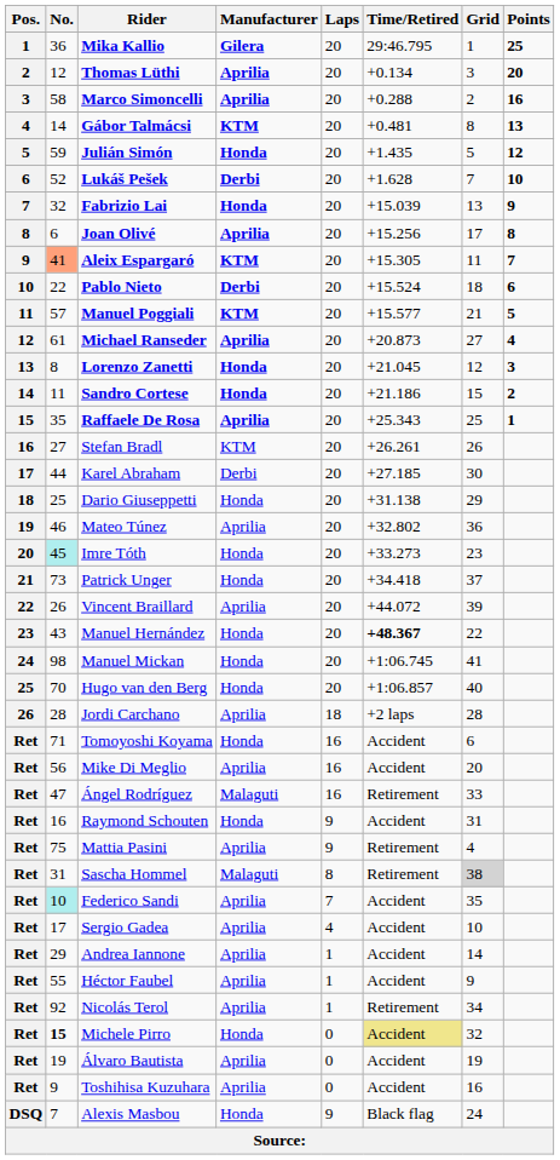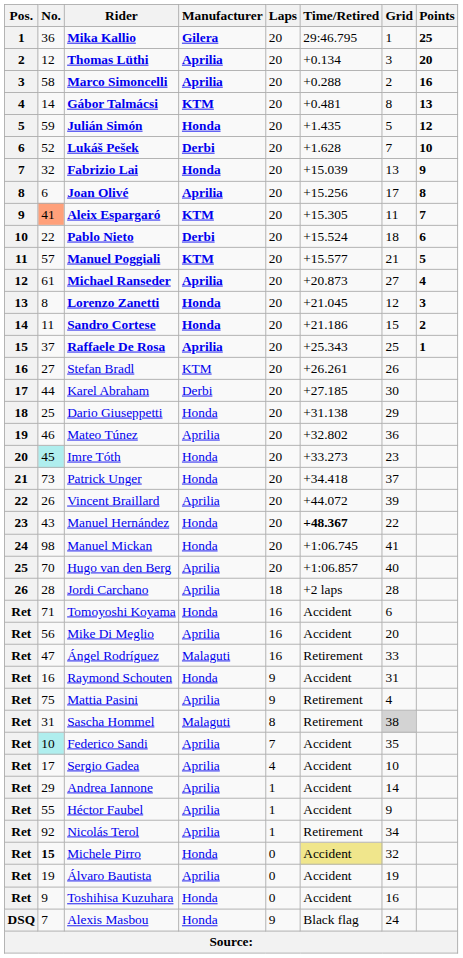Raffaele De Rosa | No.: 35 -> 37
Hugo van den Berg | Manufacturer: Honda -> Aprilia
Toshihisa Kuzuhara | Manufacturer: Aprilia -> Honda
